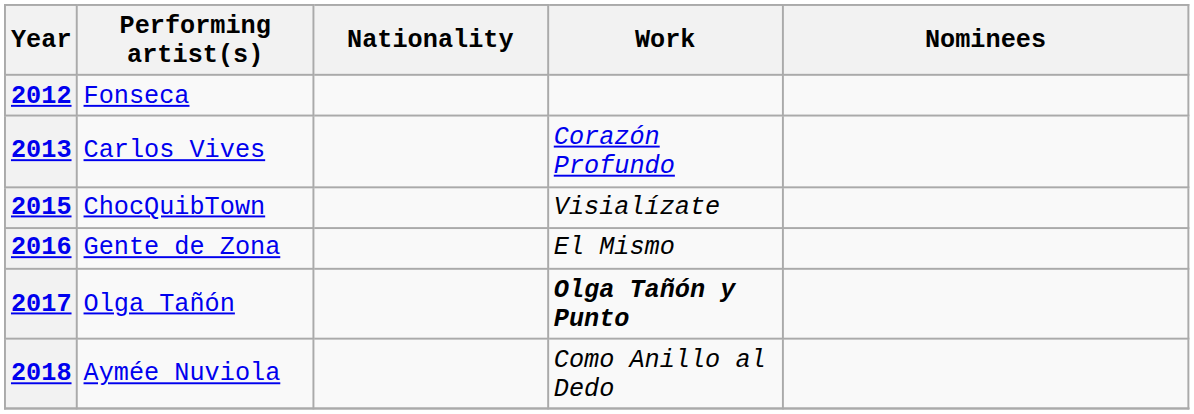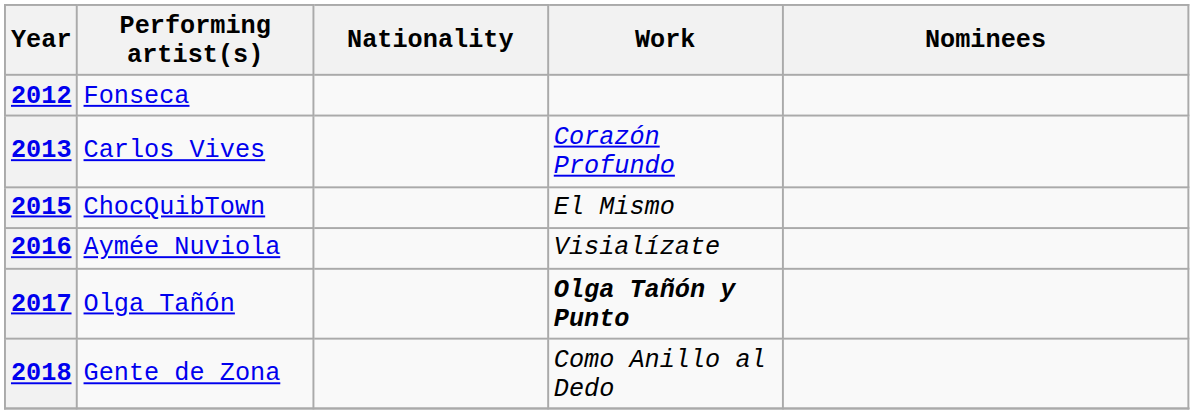2015 | Work: Visialízate -> El Mismo
2016 | Performing artist(s): Gente de Zona -> Aymée Nuviola
2016 | Work: El Mismo -> Visialízate
2018 | Performing artist(s): Aymée Nuviola -> Gente de Zona
